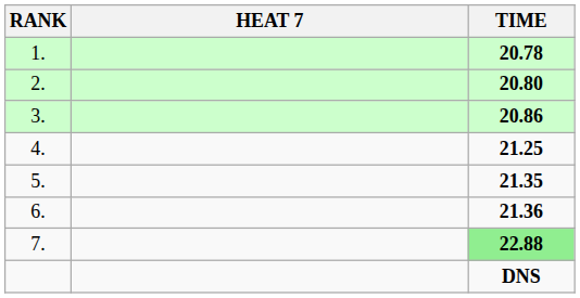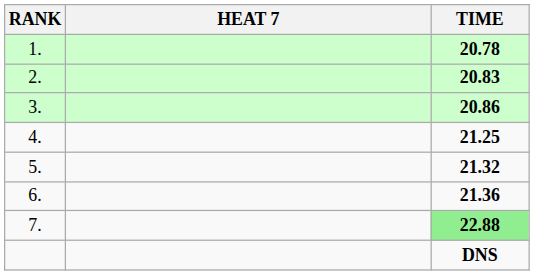2. | TIME: 20.80 -> 20.83
5. | TIME: 21.35 -> 21.32
